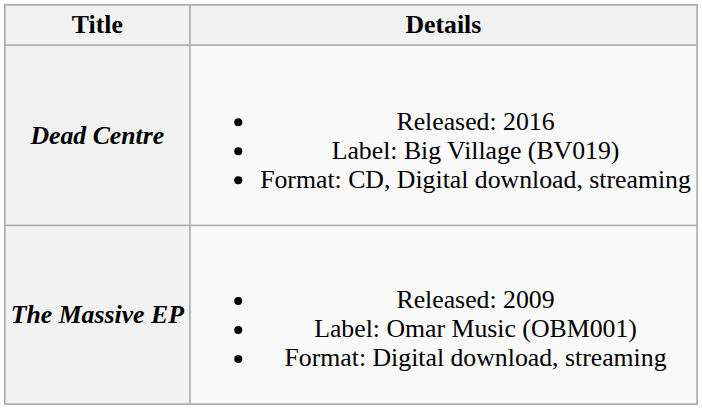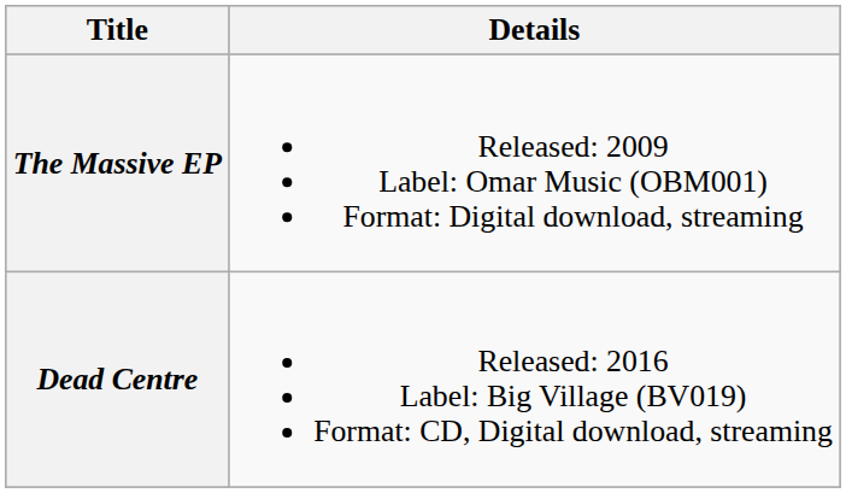rows swapped: The Massive EP <-> Dead Centre
